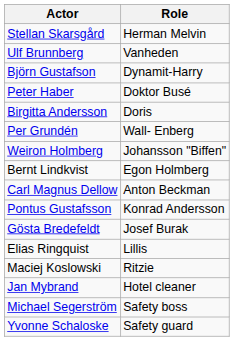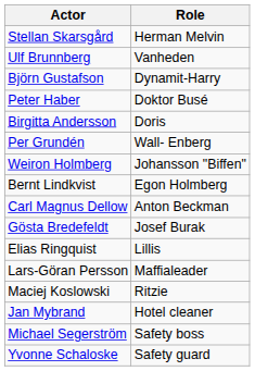- row: Pontus Gustafsson | Konrad Andersson
+ row: Lars-Göran Persson | Maffialeader
